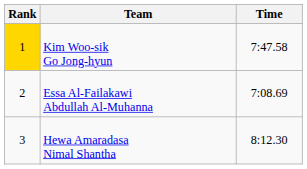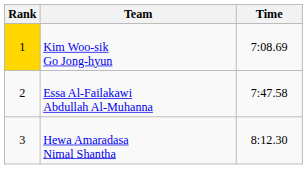Kim Woo-sik Go Jong-hyun | Time: 7:47.58 -> 7:08.69
Essa Al-Failakawi Abdullah Al-Muhanna | Time: 7:08.69 -> 7:47.58
